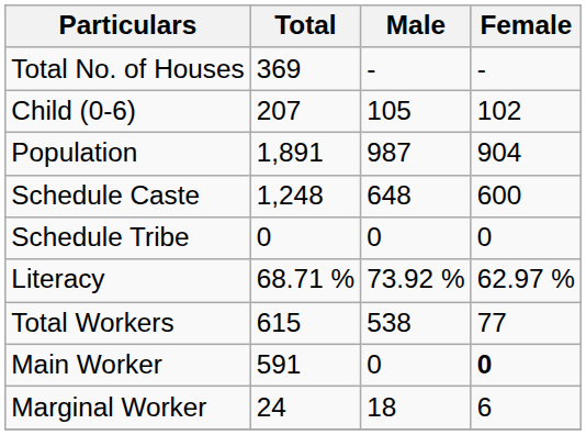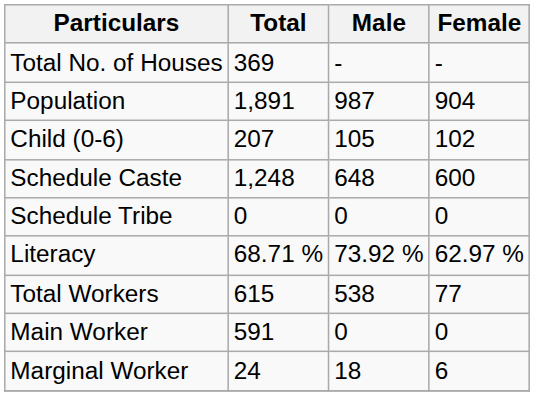rows swapped: Population <-> Child (0-6)
Main Worker | Female: bold -> normal
